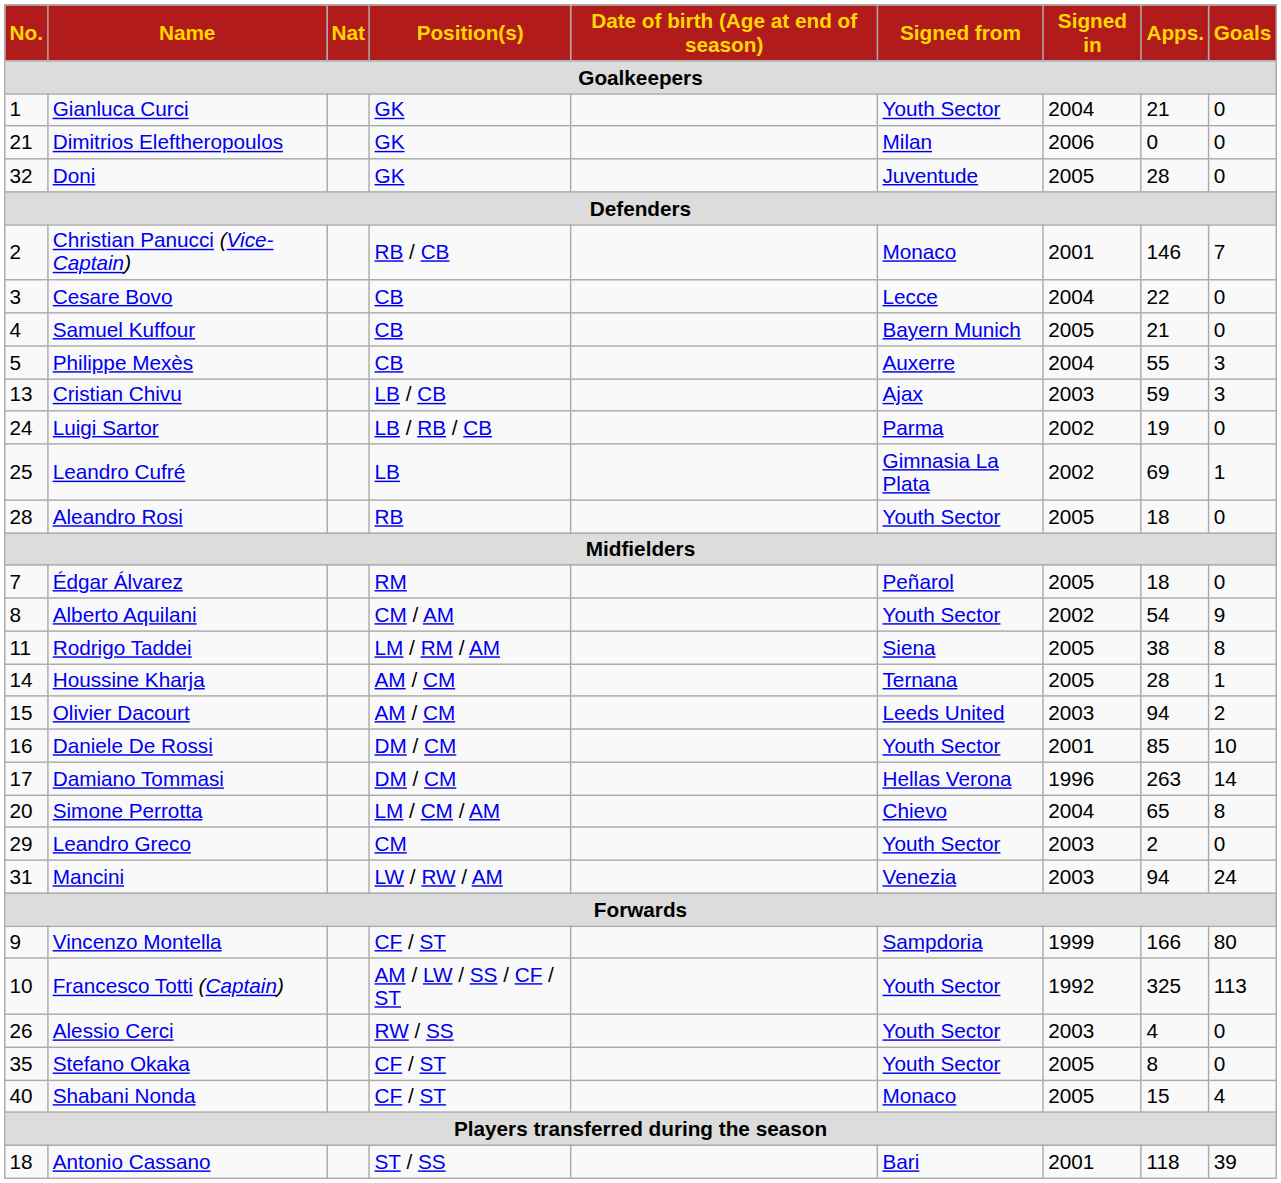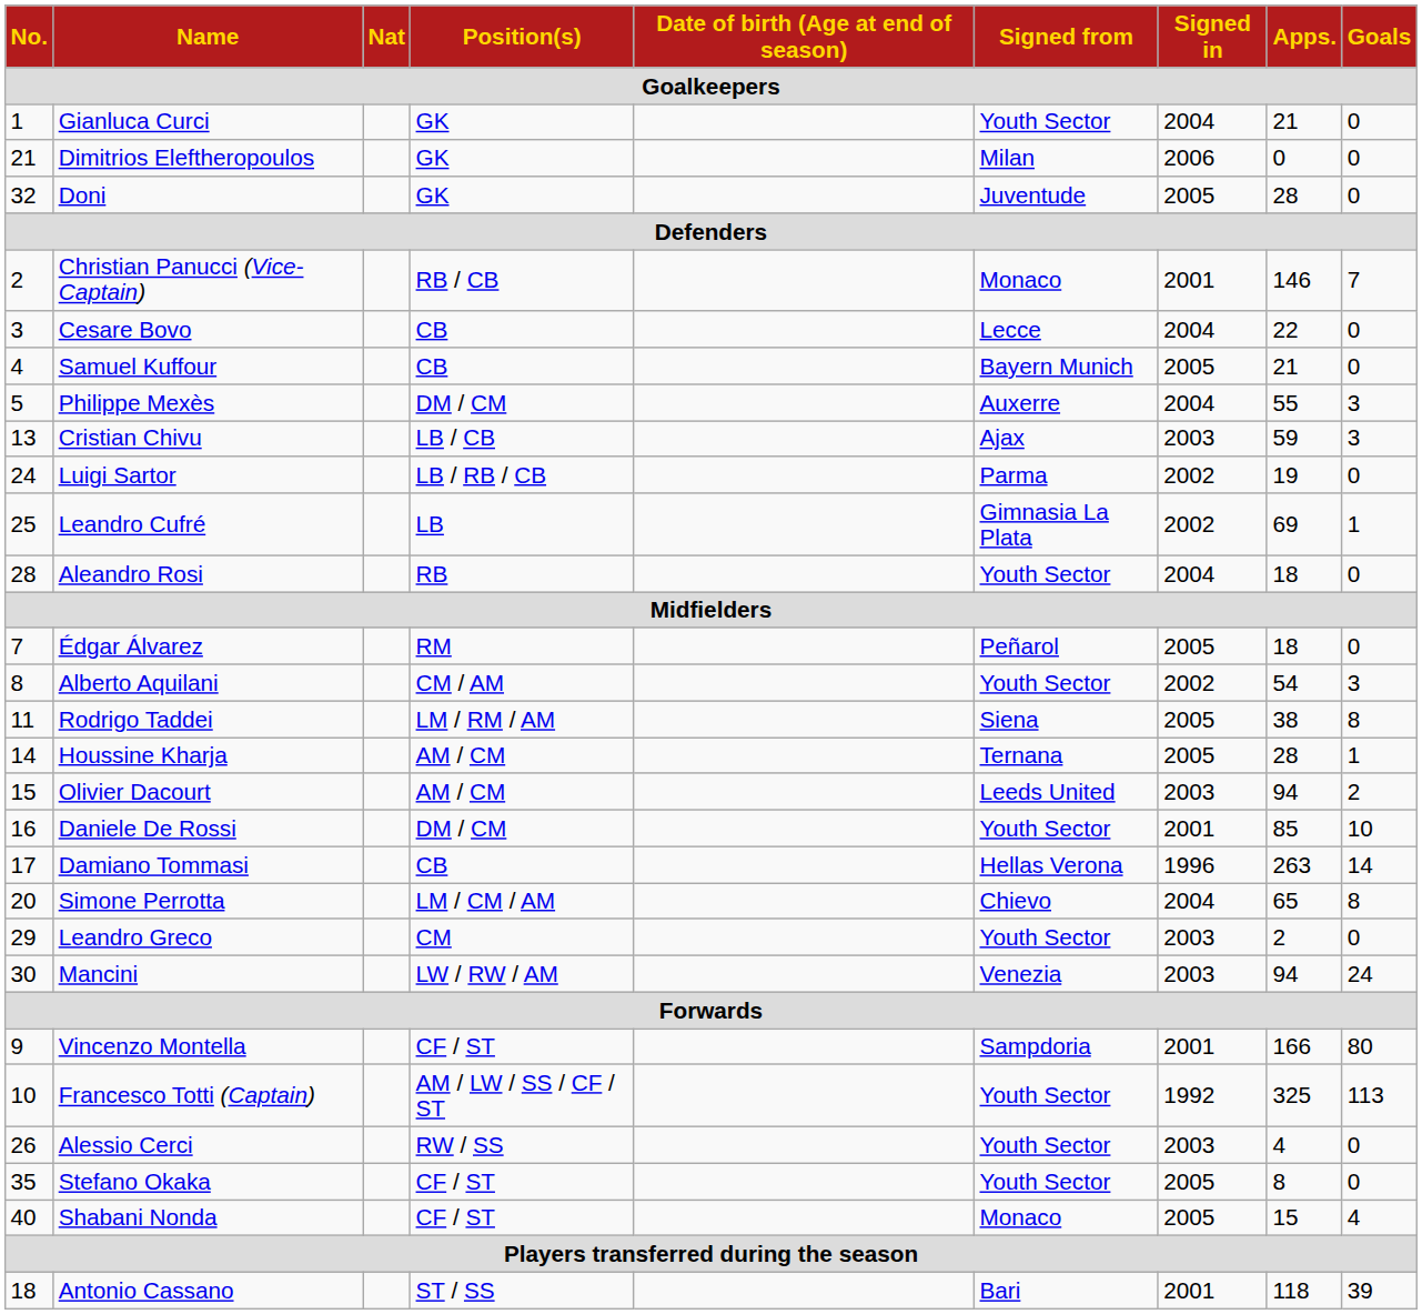Philippe Mexès | Position(s): CB -> DM / CM
Aleandro Rosi | Signed in: 2005 -> 2004
Alberto Aquilani | Goals: 9 -> 3
Damiano Tommasi | Position(s): DM / CM -> CB
Mancini | No.: 31 -> 30
Vincenzo Montella | Signed in: 1999 -> 2001
